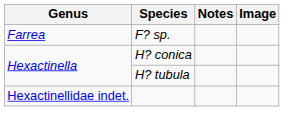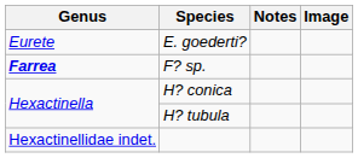+ row: Eurete | E. goederti?
F? sp. | Genus: normal -> bold
